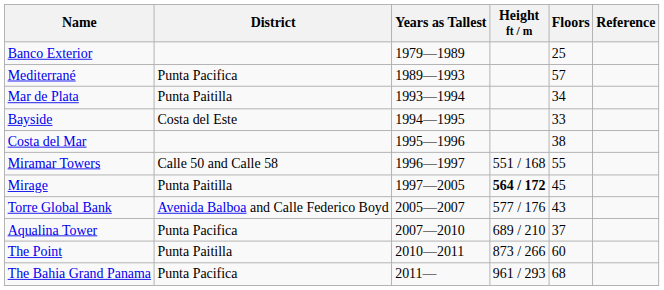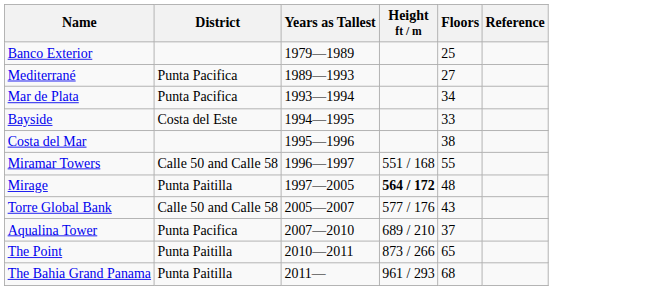Mediterrané | Floors: 57 -> 27
Mar de Plata | District: Punta Paitilla -> Punta Pacifica
Mirage | Floors: 45 -> 48
Torre Global Bank | District: Avenida Balboa and Calle Federico Boyd -> Calle 50 and Calle 58
The Point | Floors: 60 -> 65
The Bahia Grand Panama | District: Punta Pacifica -> Punta Paitilla
